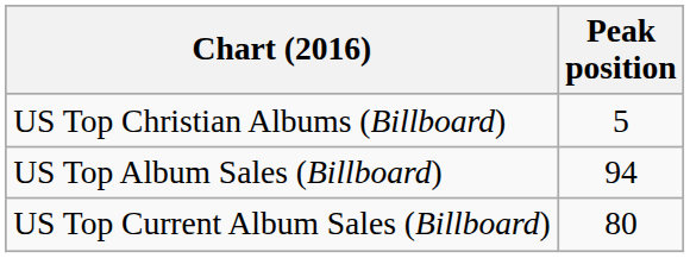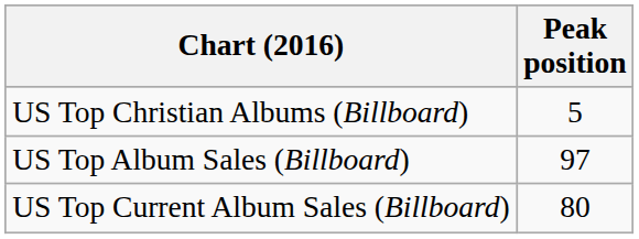US Top Album Sales (Billboard) | Peak position: 94 -> 97
